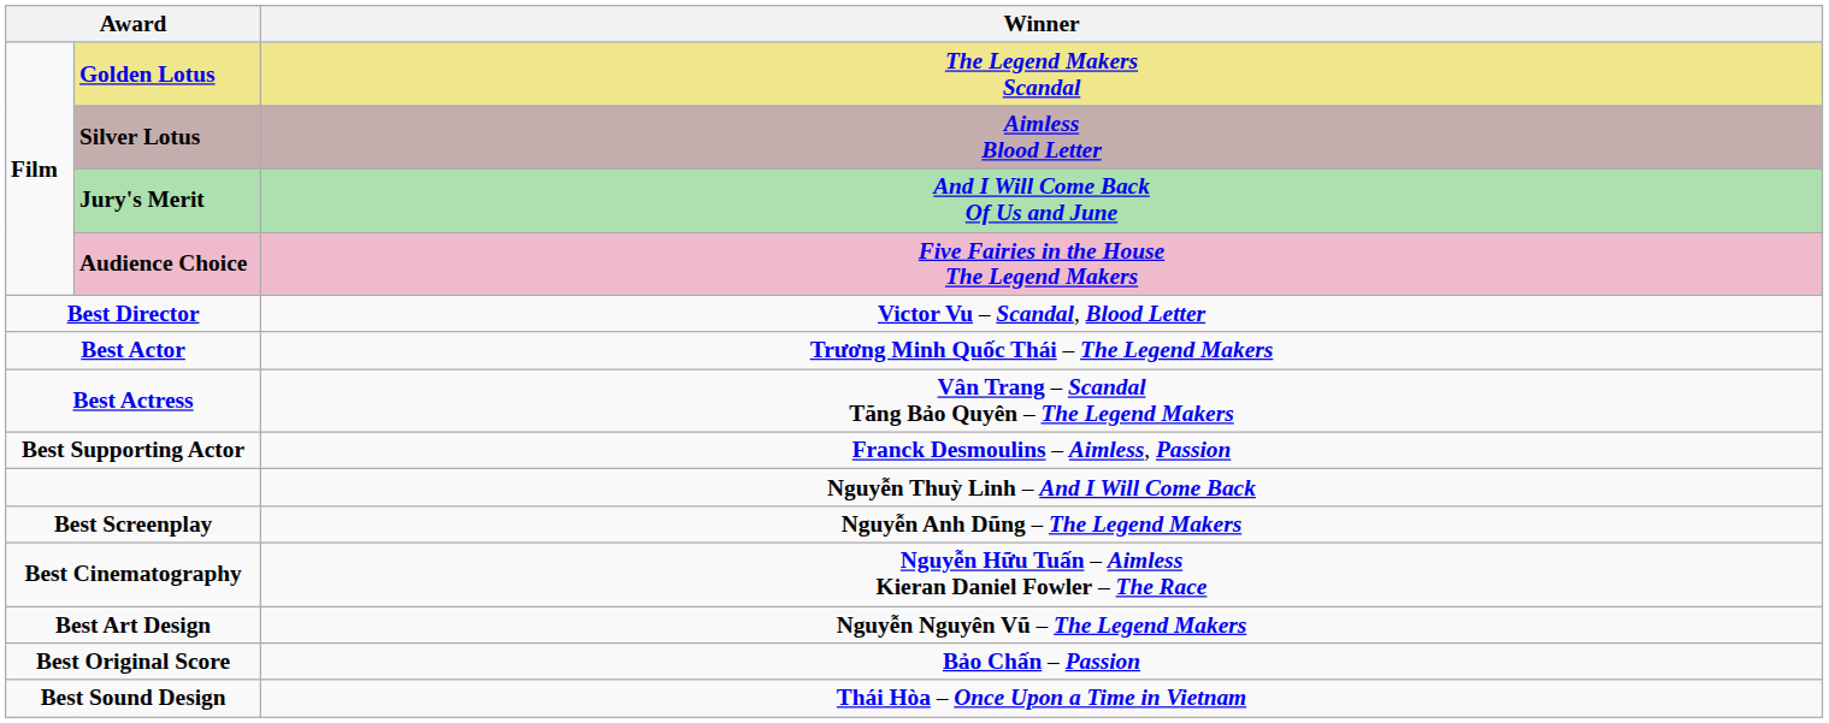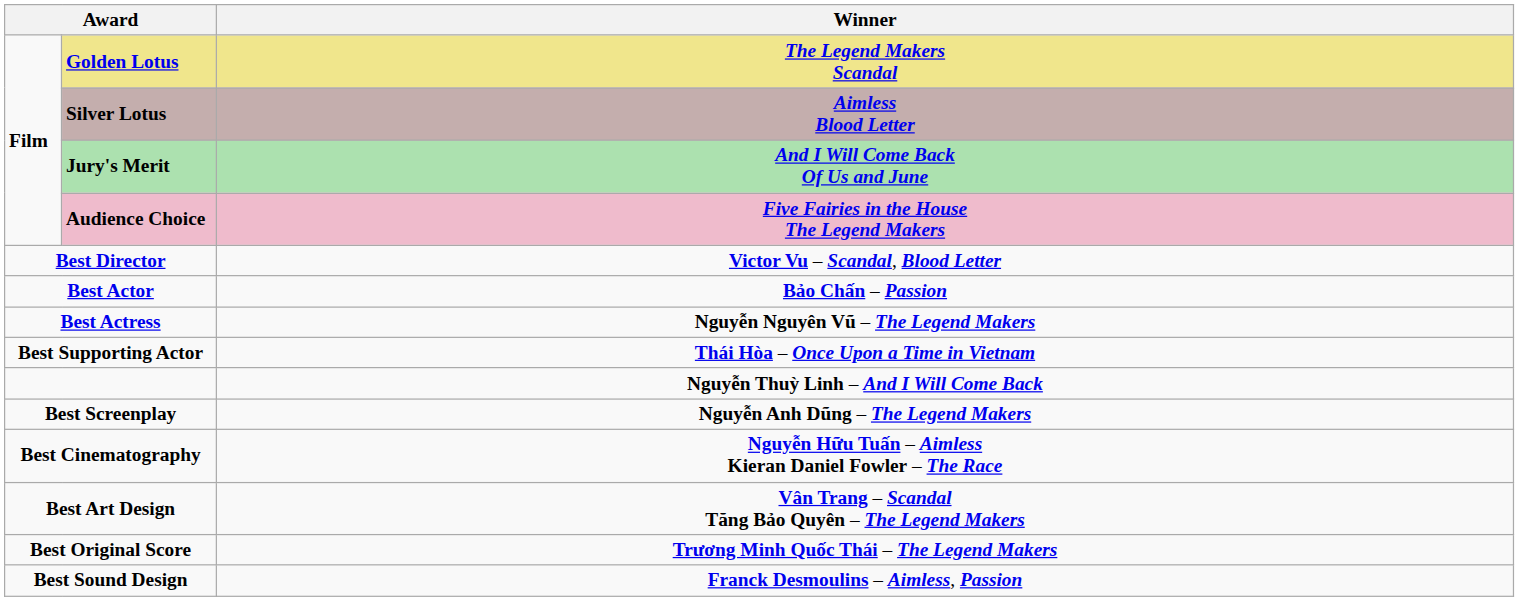Best Actor | Winner: Trương Minh Quốc Thái – The Legend Makers -> Bảo Chấn – Passion
Best Actress | Winner: Vân Trang – Scandal Tăng Bảo Quyên – The Legend Makers -> Nguyễn Nguyên Vũ – The Legend Makers
Best Supporting Actor | Winner: Franck Desmoulins – Aimless, Passion -> Thái Hòa – Once Upon a Time in Vietnam
Best Art Design | Winner: Nguyễn Nguyên Vũ – The Legend Makers -> Vân Trang – Scandal Tăng Bảo Quyên – The Legend Makers
Best Original Score | Winner: Bảo Chấn – Passion -> Trương Minh Quốc Thái – The Legend Makers
Best Sound Design | Winner: Thái Hòa – Once Upon a Time in Vietnam -> Franck Desmoulins – Aimless, Passion
